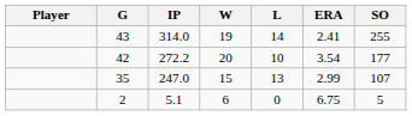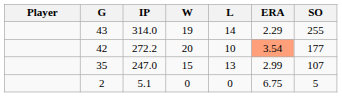43 | ERA: 2.41 -> 2.29
42 | ERA: no background -> lightsalmon background
2 | W: 6 -> 0
